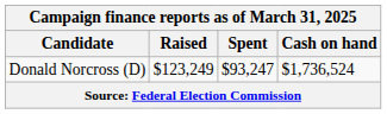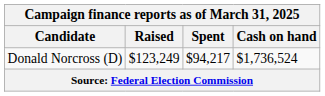Donald Norcross (D) | Spent: $93,247 -> $94,217
